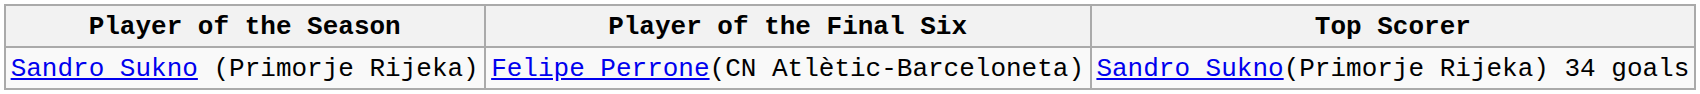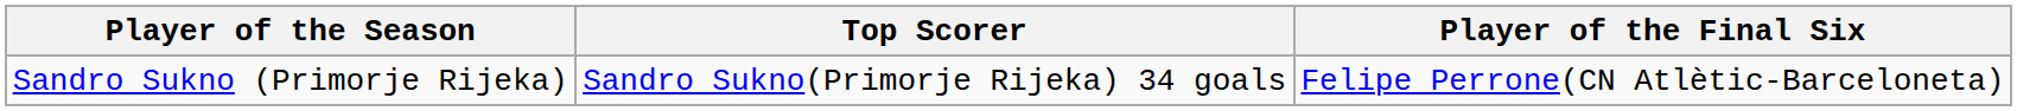columns swapped: Top Scorer <-> Player of the Final Six
